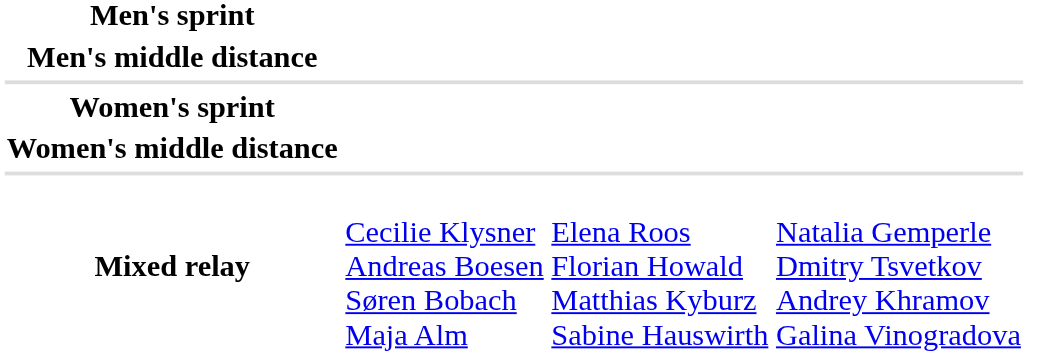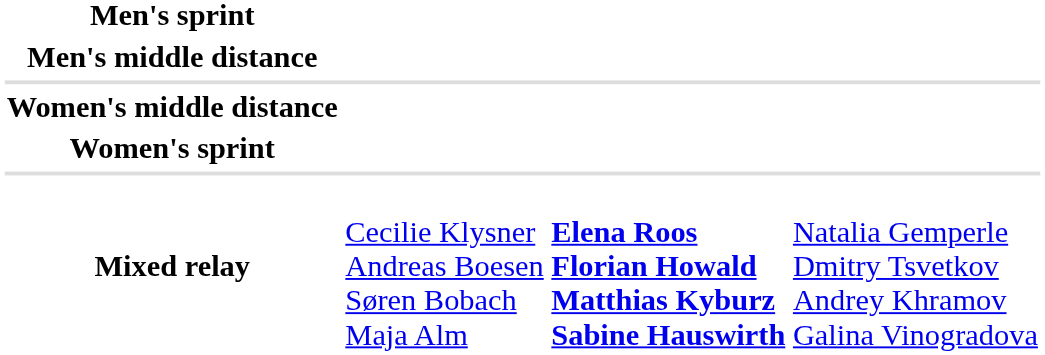rows swapped: Women's sprint <-> Women's middle distance
Mixed relay | column 3: normal -> bold
